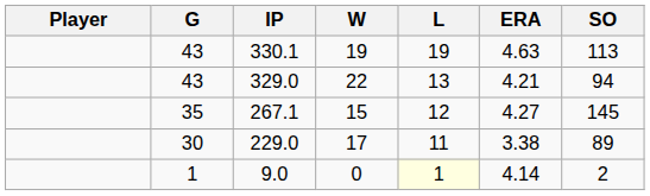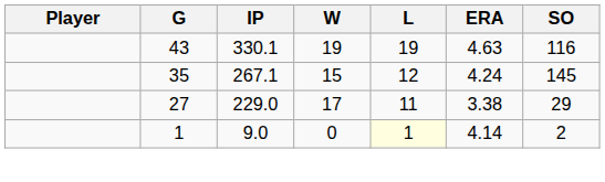330.1 | SO: 113 -> 116
- row: 43 | 329.0 | 22 | 13 | 4.21 | 94
267.1 | ERA: 4.27 -> 4.24
229.0 | G: 30 -> 27
229.0 | SO: 89 -> 29
